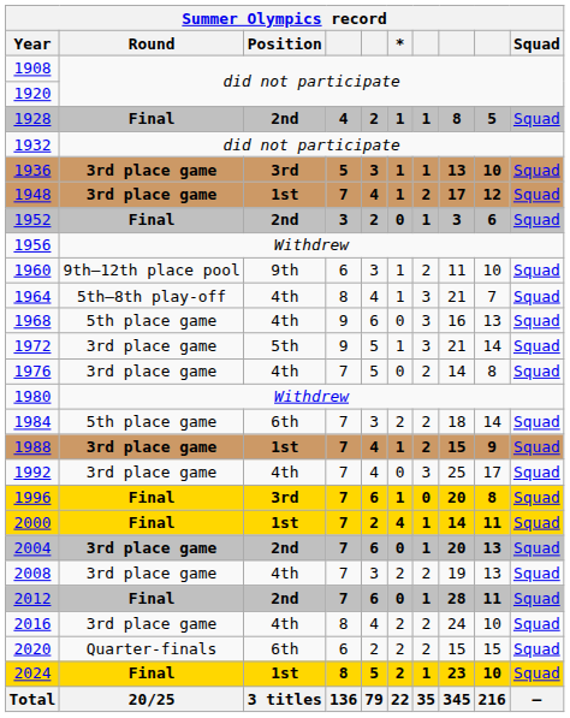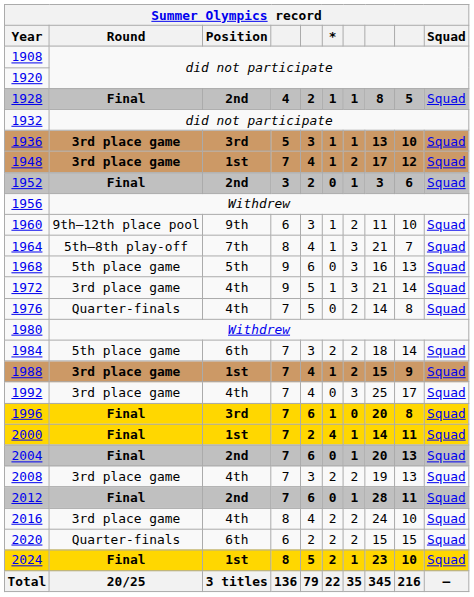1964 | Position: 4th -> 7th
1968 | Position: 4th -> 5th
1972 | Position: 5th -> 4th
1976 | Round: 3rd place game -> Quarter-finals
2004 | Round: 3rd place game -> Final
